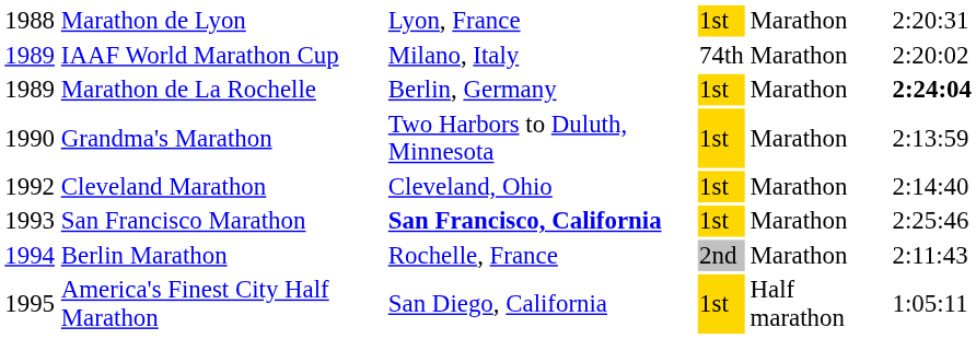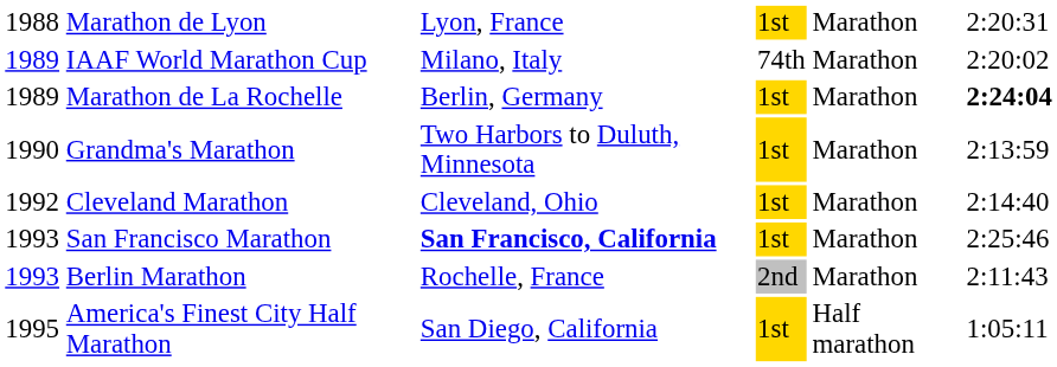Berlin Marathon | column 1: 1994 -> 1993
